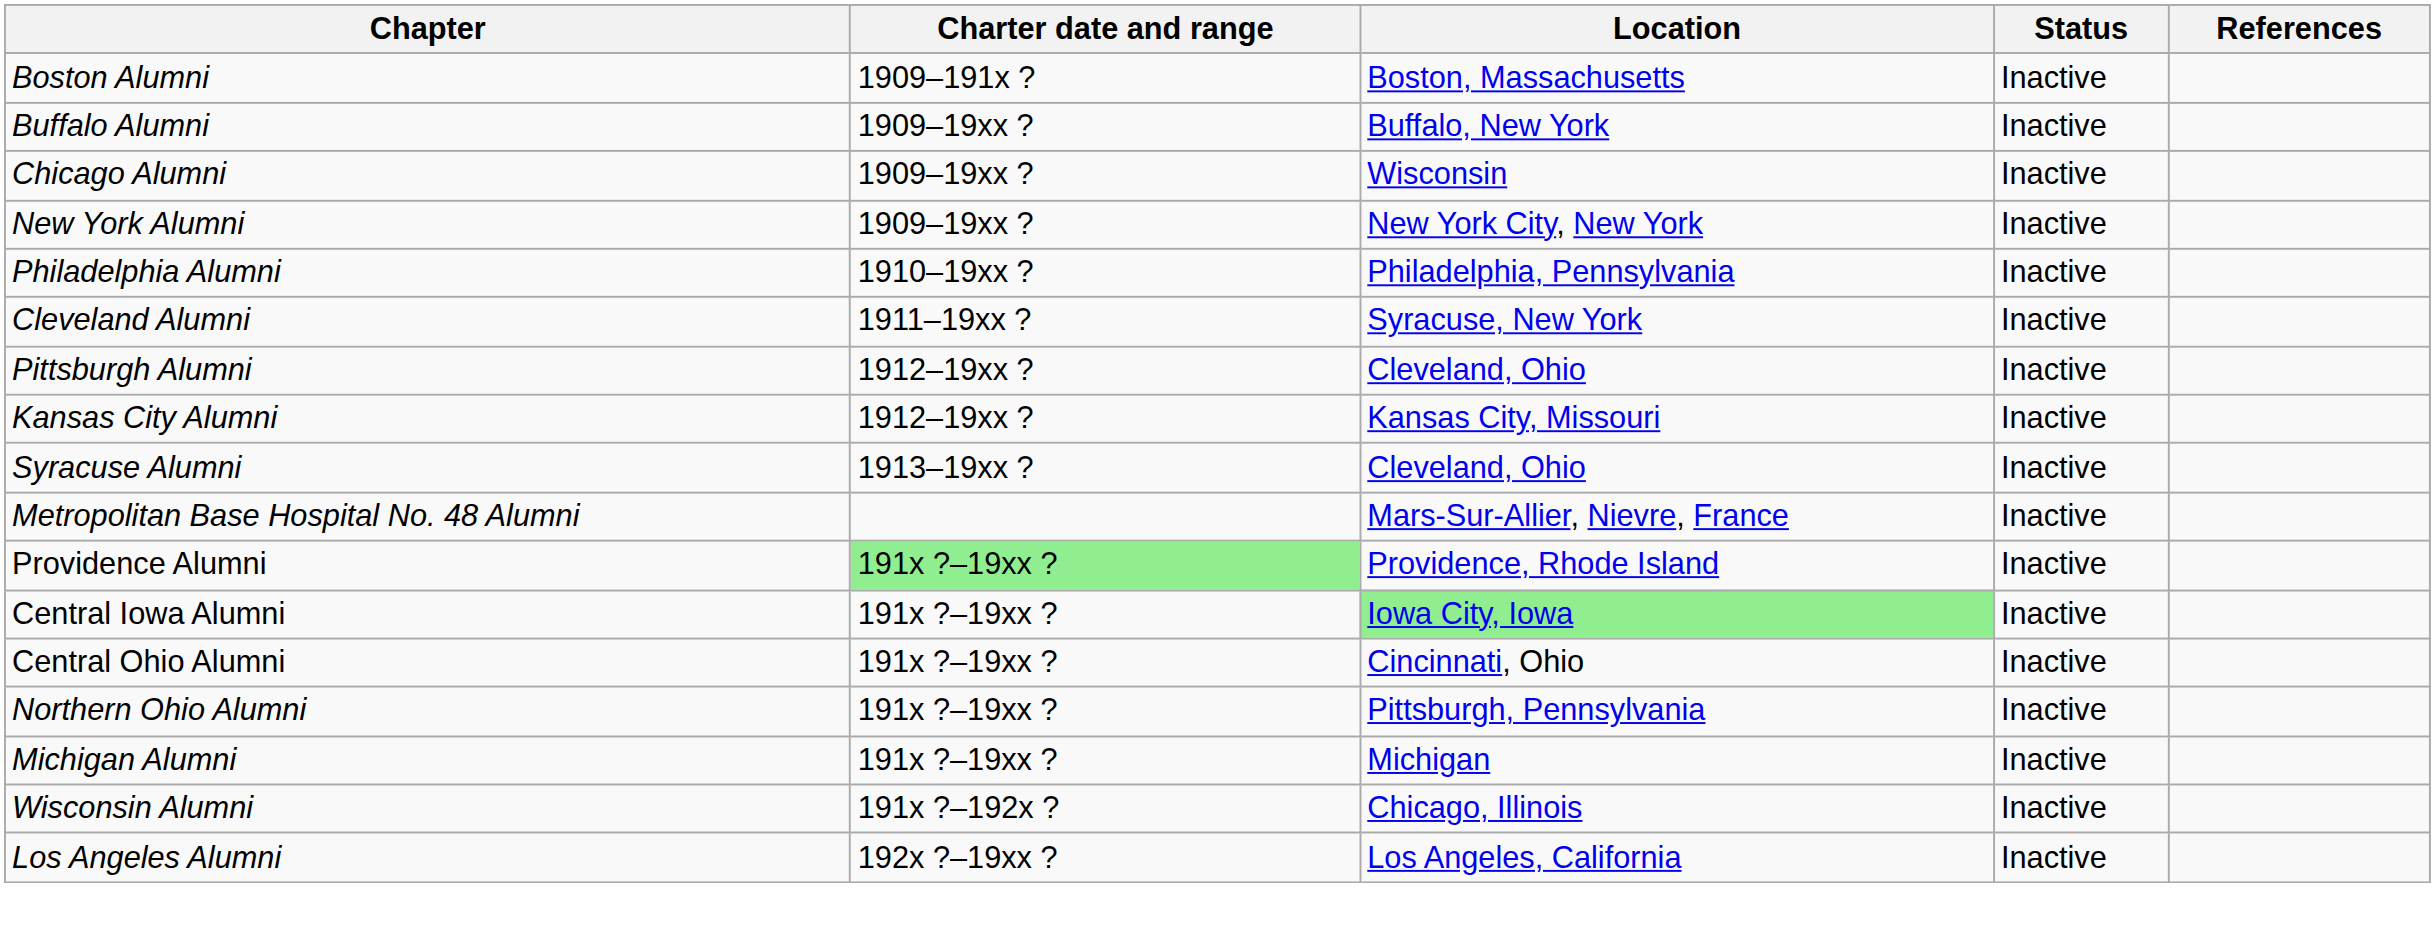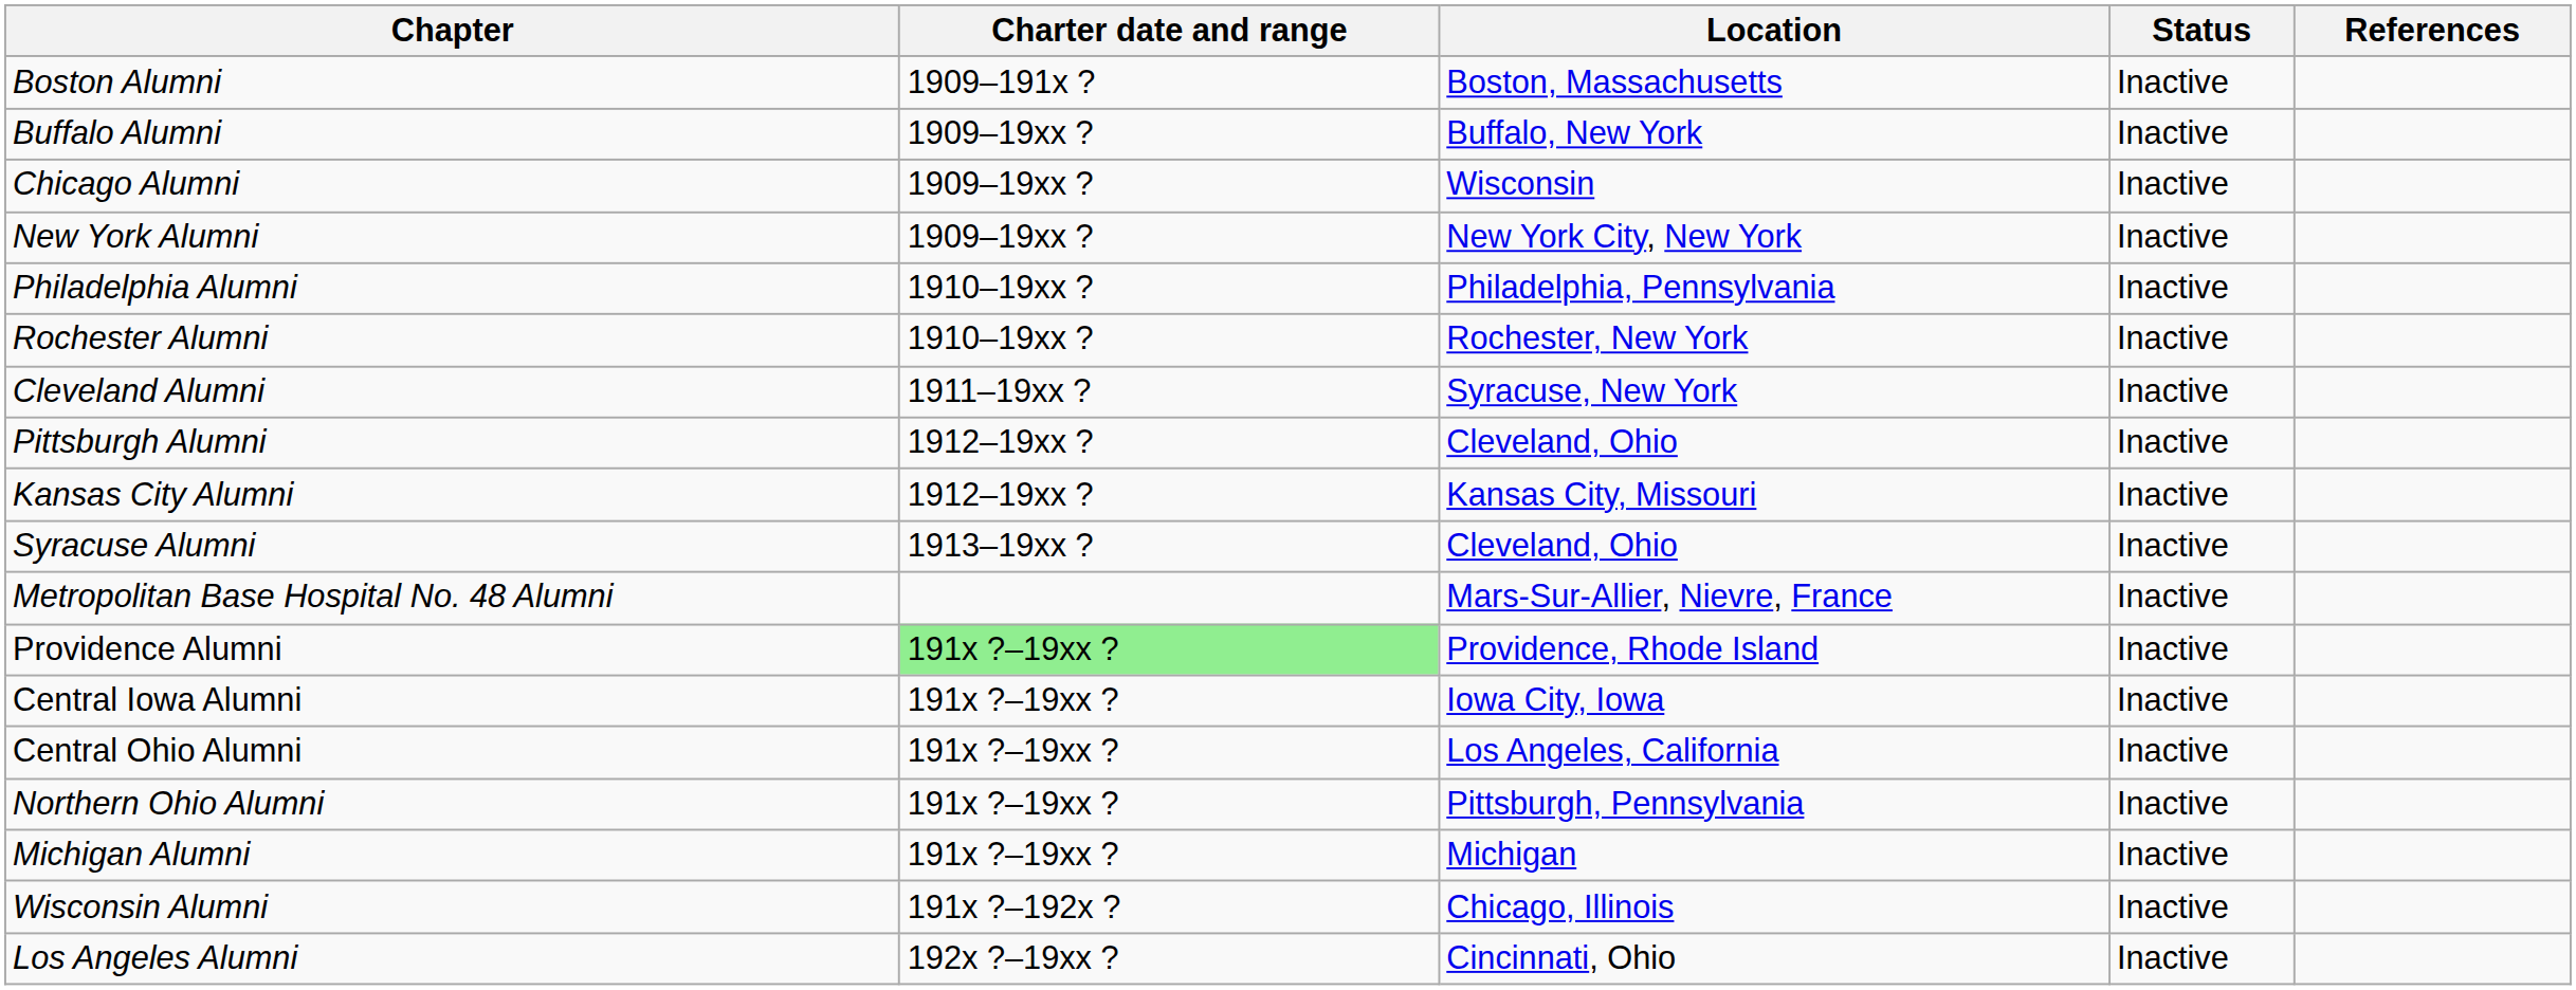+ row: Rochester Alumni | 1910–19xx ? | Rochester, New York | Inactive
Central Iowa Alumni | Location: lightgreen background -> no background
Central Ohio Alumni | Location: Cincinnati, Ohio -> Los Angeles, California
Los Angeles Alumni | Location: Los Angeles, California -> Cincinnati, Ohio
